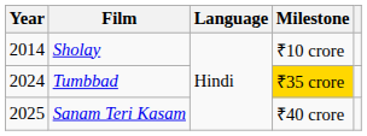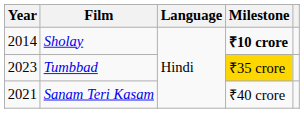Sholay | Milestone: normal -> bold
Tumbbad | Year: 2024 -> 2023
Sanam Teri Kasam | Year: 2025 -> 2021
